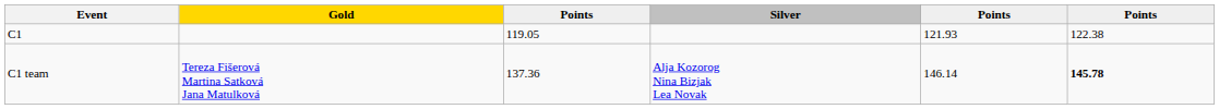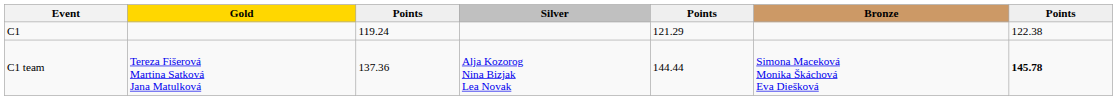+ column: Bronze | Simona Maceková Monika Škáchová Eva Diešková
C1 | column 3: 119.05 -> 119.24
C1 | column 5: 121.93 -> 121.29
C1 team | column 5: 146.14 -> 144.44
